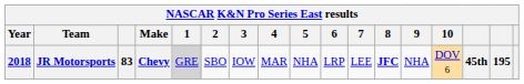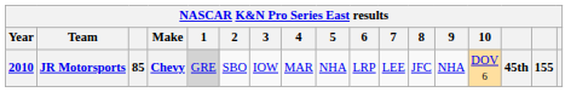JR Motorsports | Year: 2018 -> 2010
JR Motorsports | column 3: 83 -> 85
JR Motorsports | 8: bold -> normal
JR Motorsports | column 16: 195 -> 155
